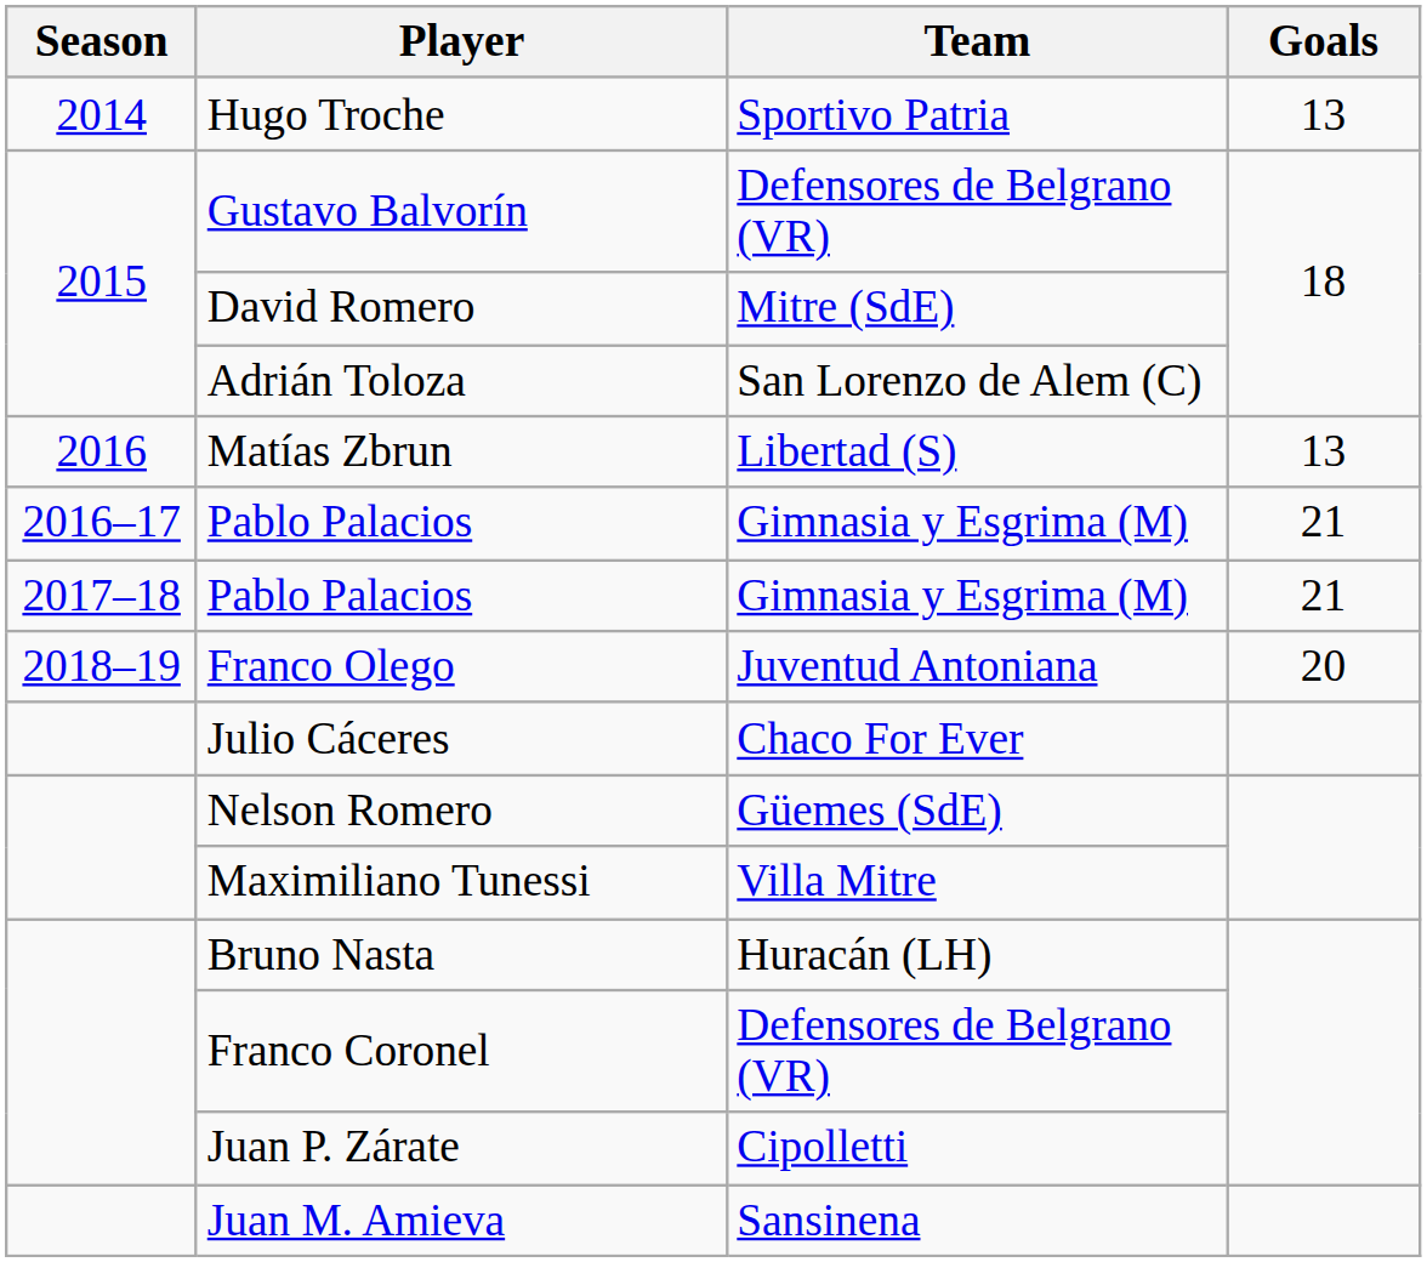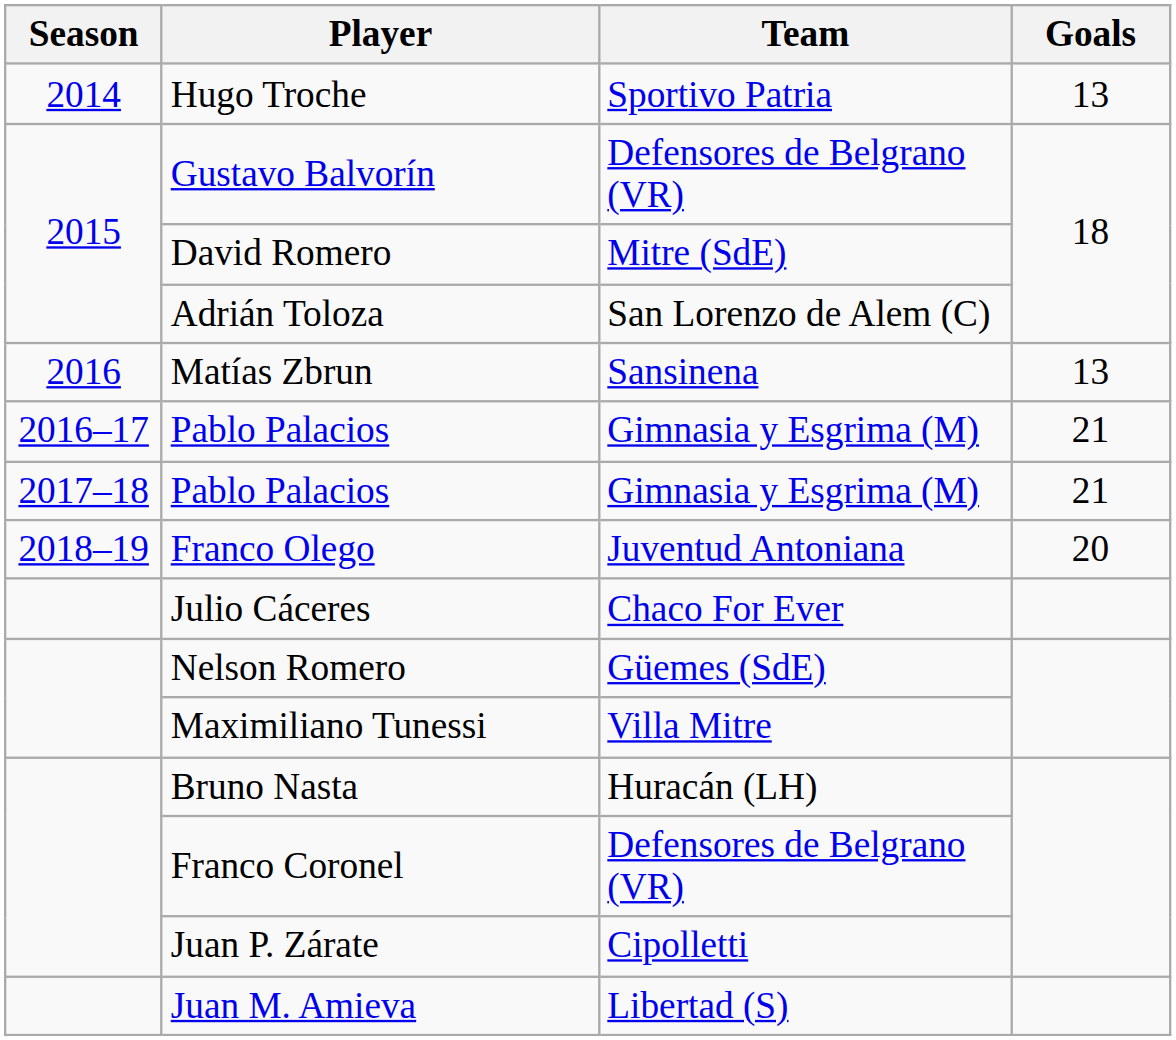Matías Zbrun | Team: Libertad (S) -> Sansinena
Juan M. Amieva | Team: Sansinena -> Libertad (S)
